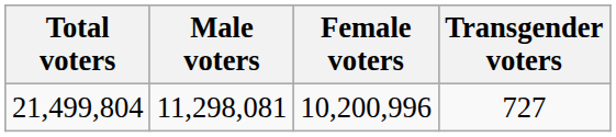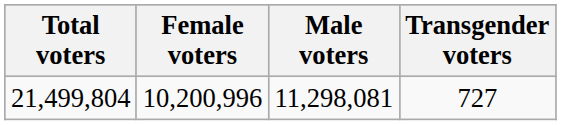columns swapped: Male voters <-> Female voters
